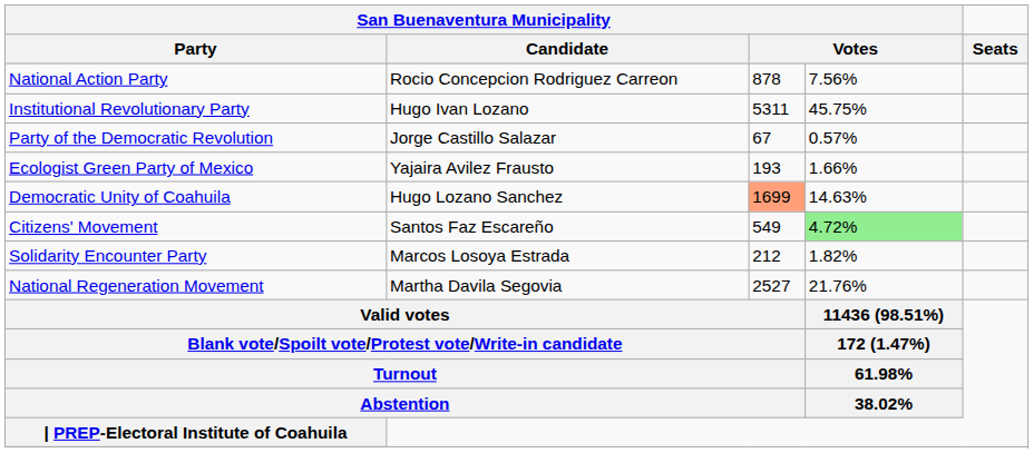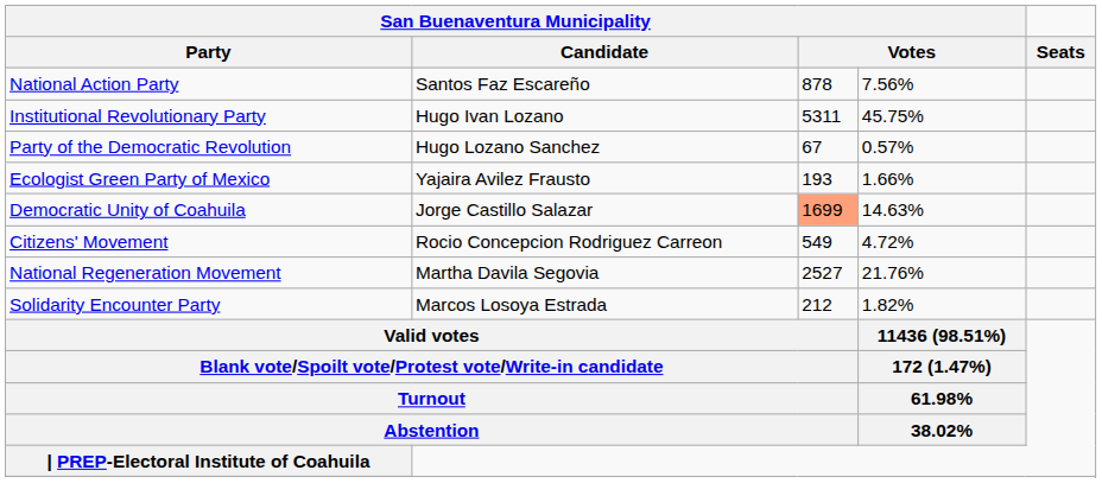National Action Party | San Buenaventura Municipality / Candidate: Rocio Concepcion Rodriguez Carreon -> Santos Faz Escareño
Party of the Democratic Revolution | San Buenaventura Municipality / Candidate: Jorge Castillo Salazar -> Hugo Lozano Sanchez
Democratic Unity of Coahuila | San Buenaventura Municipality / Candidate: Hugo Lozano Sanchez -> Jorge Castillo Salazar
Citizens' Movement | San Buenaventura Municipality / Candidate: Santos Faz Escareño -> Rocio Concepcion Rodriguez Carreon
Citizens' Movement | column 4: lightgreen background -> no background
rows swapped: National Regeneration Movement <-> Solidarity Encounter Party
